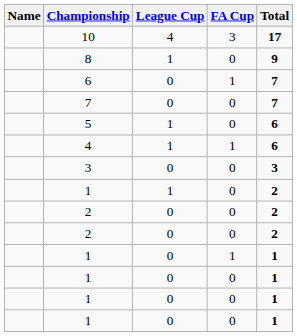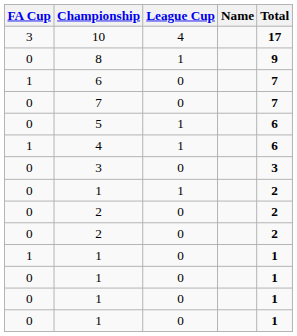columns swapped: Name <-> FA Cup
